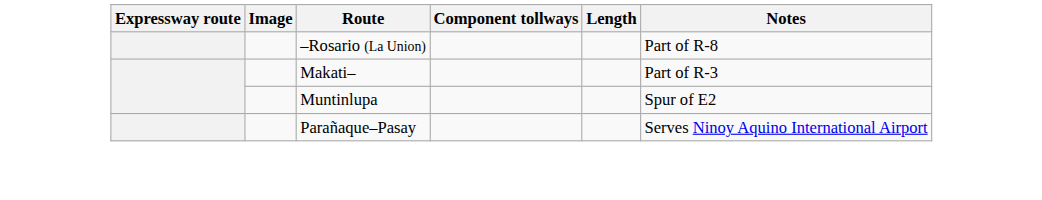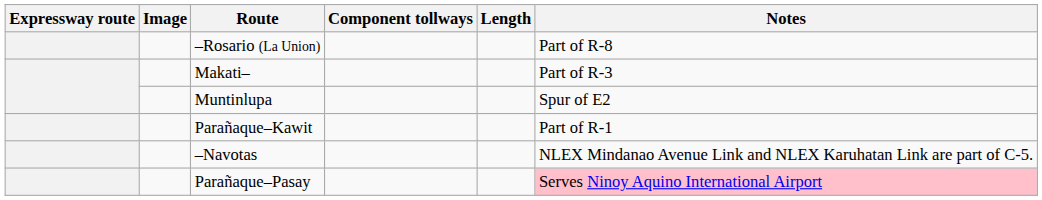+ row: Parañaque–Kawit | Part of R-1
+ row: –Navotas | NLEX Mindanao Avenue Link and NLEX Karuhatan Link are part of C-5.
Parañaque–Pasay | Notes: no background -> pink background
